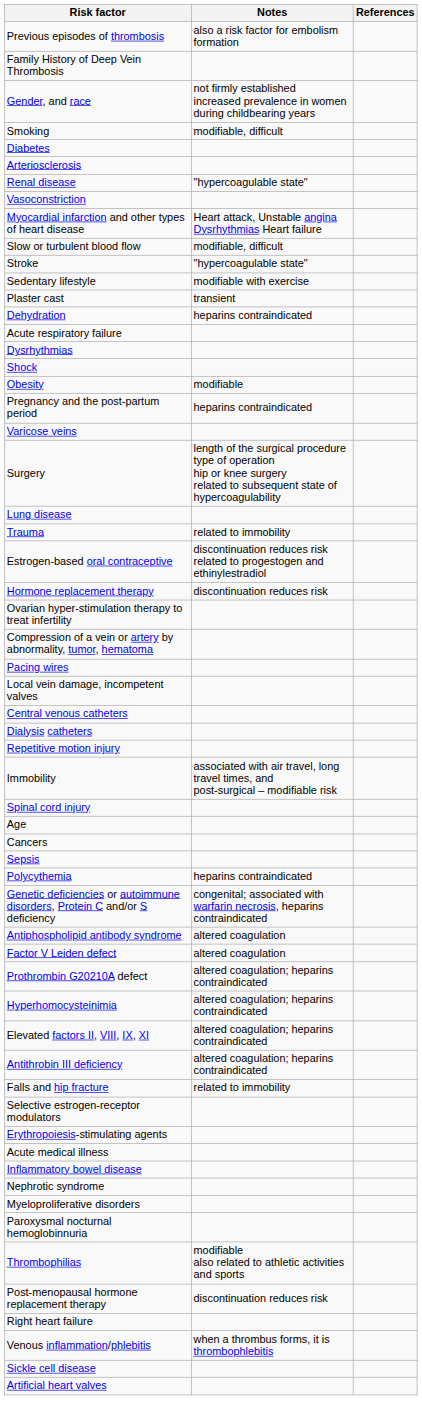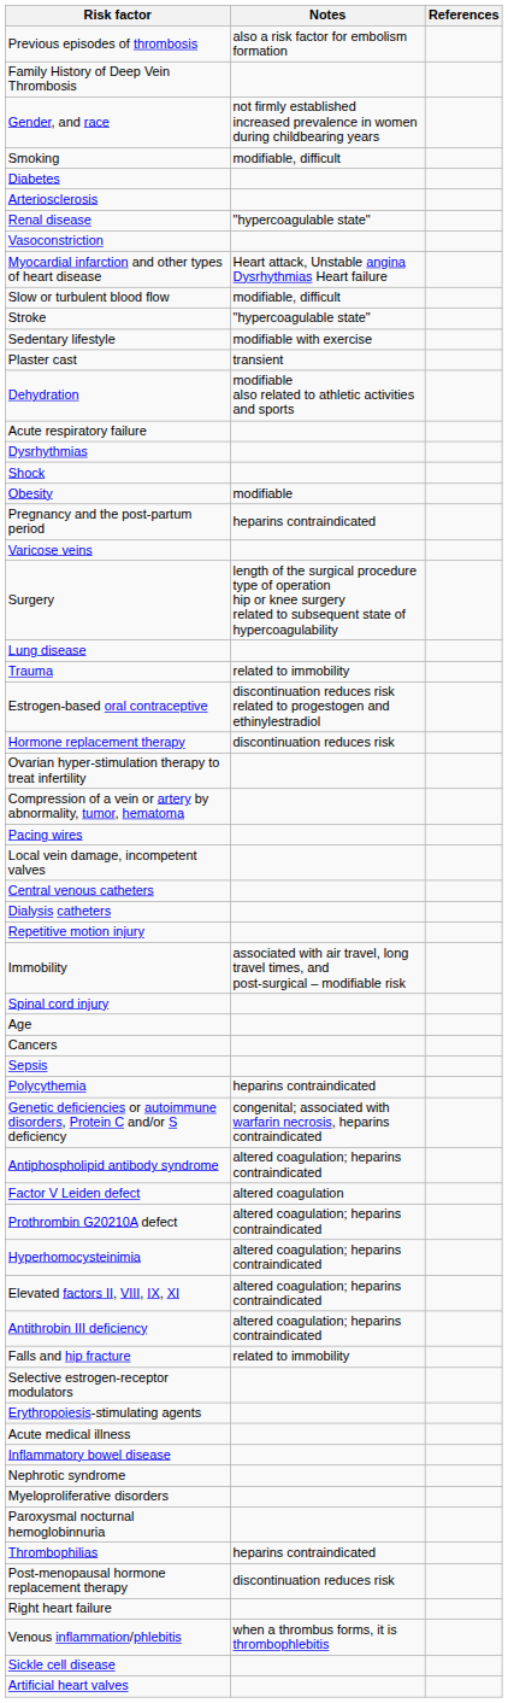Dehydration | Notes: heparins contraindicated -> modifiable also related to athletic activities and sports
Antiphospholipid antibody syndrome | Notes: altered coagulation -> altered coagulation; heparins contraindicated
Thrombophilias | Notes: modifiable also related to athletic activities and sports -> heparins contraindicated
